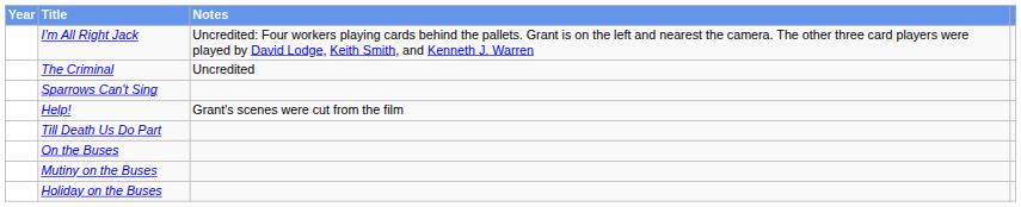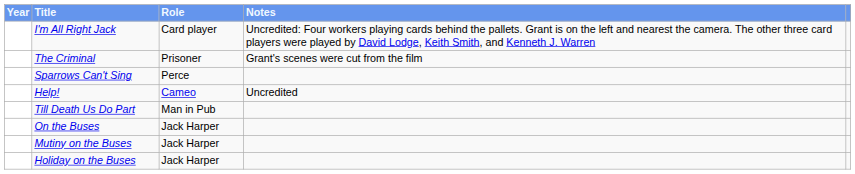+ column: Role | Card player | Prisoner | Perce | Cameo | Man in Pub | Jack Harper | Jack Harper | Jack Harper
The Criminal | Notes: Uncredited -> Grant's scenes were cut from the film
Help! | Notes: Grant's scenes were cut from the film -> Uncredited
